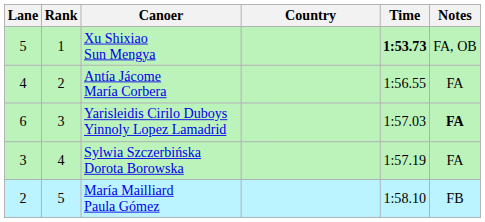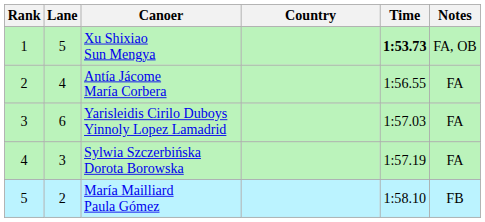columns swapped: Rank <-> Lane
Yarisleidis Cirilo Duboys Yinnoly Lopez Lamadrid | Notes: bold -> normal
